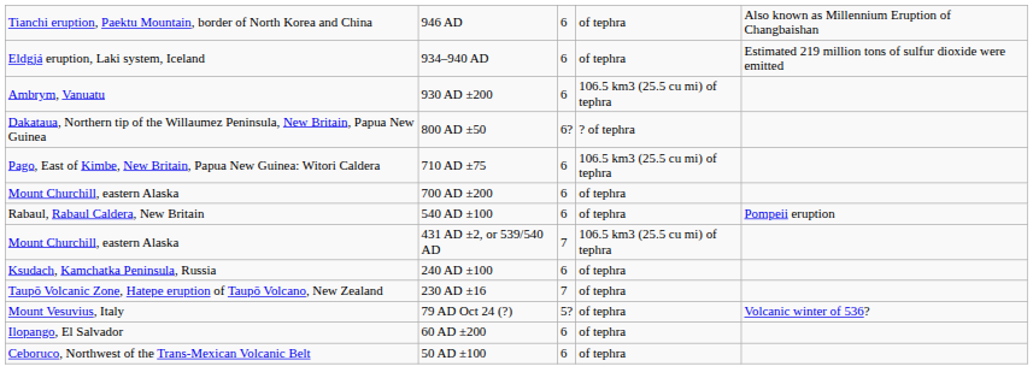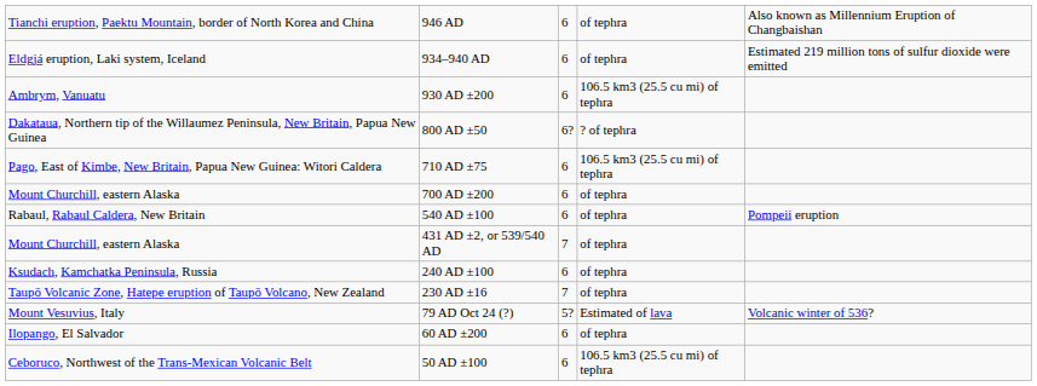431 AD ±2, or 539/540 AD | column 4: 106.5 km3 (25.5 cu mi) of tephra -> of tephra
79 AD Oct 24 (?) | column 4: of tephra -> Estimated of lava
50 AD ±100 | column 4: of tephra -> 106.5 km3 (25.5 cu mi) of tephra
